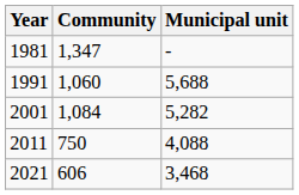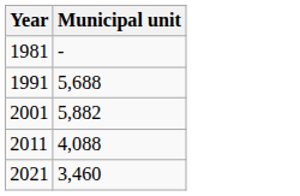- column: Community | 1,347 | 1,060 | 1,084 | 750 | 606
2001 | Municipal unit: 5,282 -> 5,882
2021 | Municipal unit: 3,468 -> 3,460
